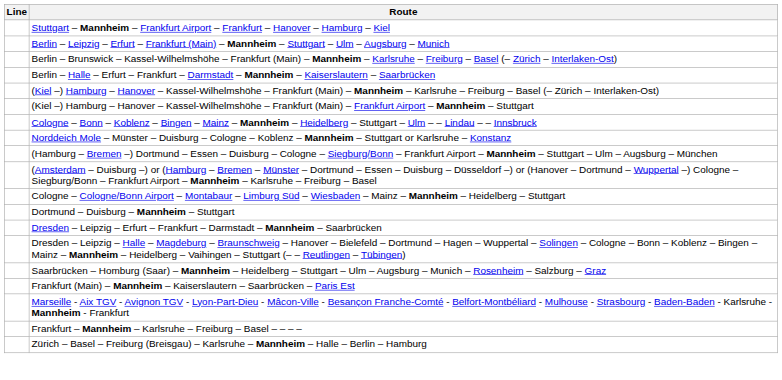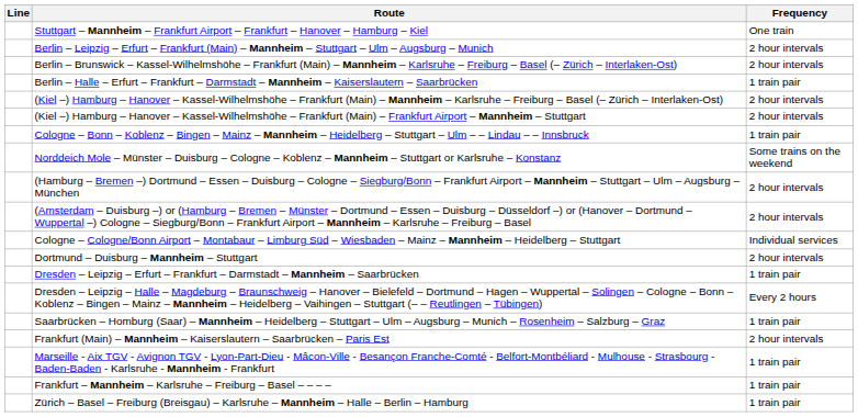+ column: Frequency | One train | 2 hour intervals | 2 hour intervals | 1 train pair | 2 hour intervals | 2 hour intervals | 1 train pair | Some trains on the weekend | 2 hour intervals | 2 hour intervals | Individual services | 2 hour intervals | 1 train pair | Every 2 hours | 1 train pair | 2 hour intervals | 1 train pair | 1 train pair | 1 train pair
